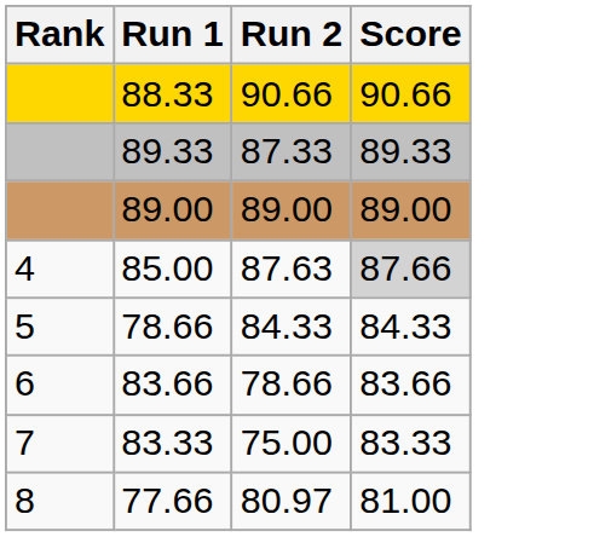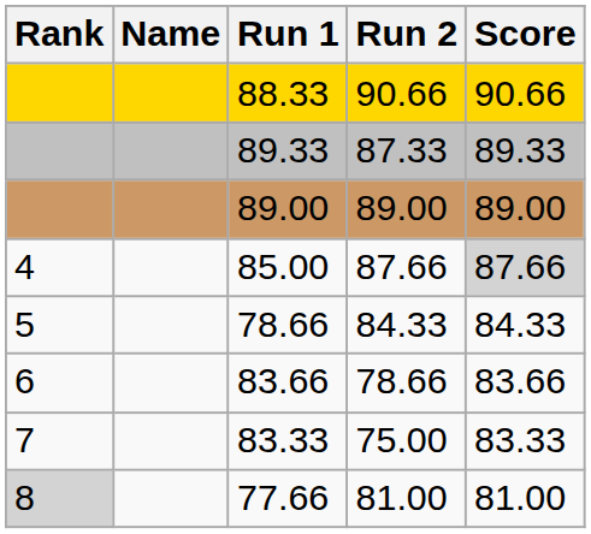+ column: Name
85.00 | Run 2: 87.63 -> 87.66
77.66 | Rank: no background -> lightgrey background
77.66 | Run 2: 80.97 -> 81.00
